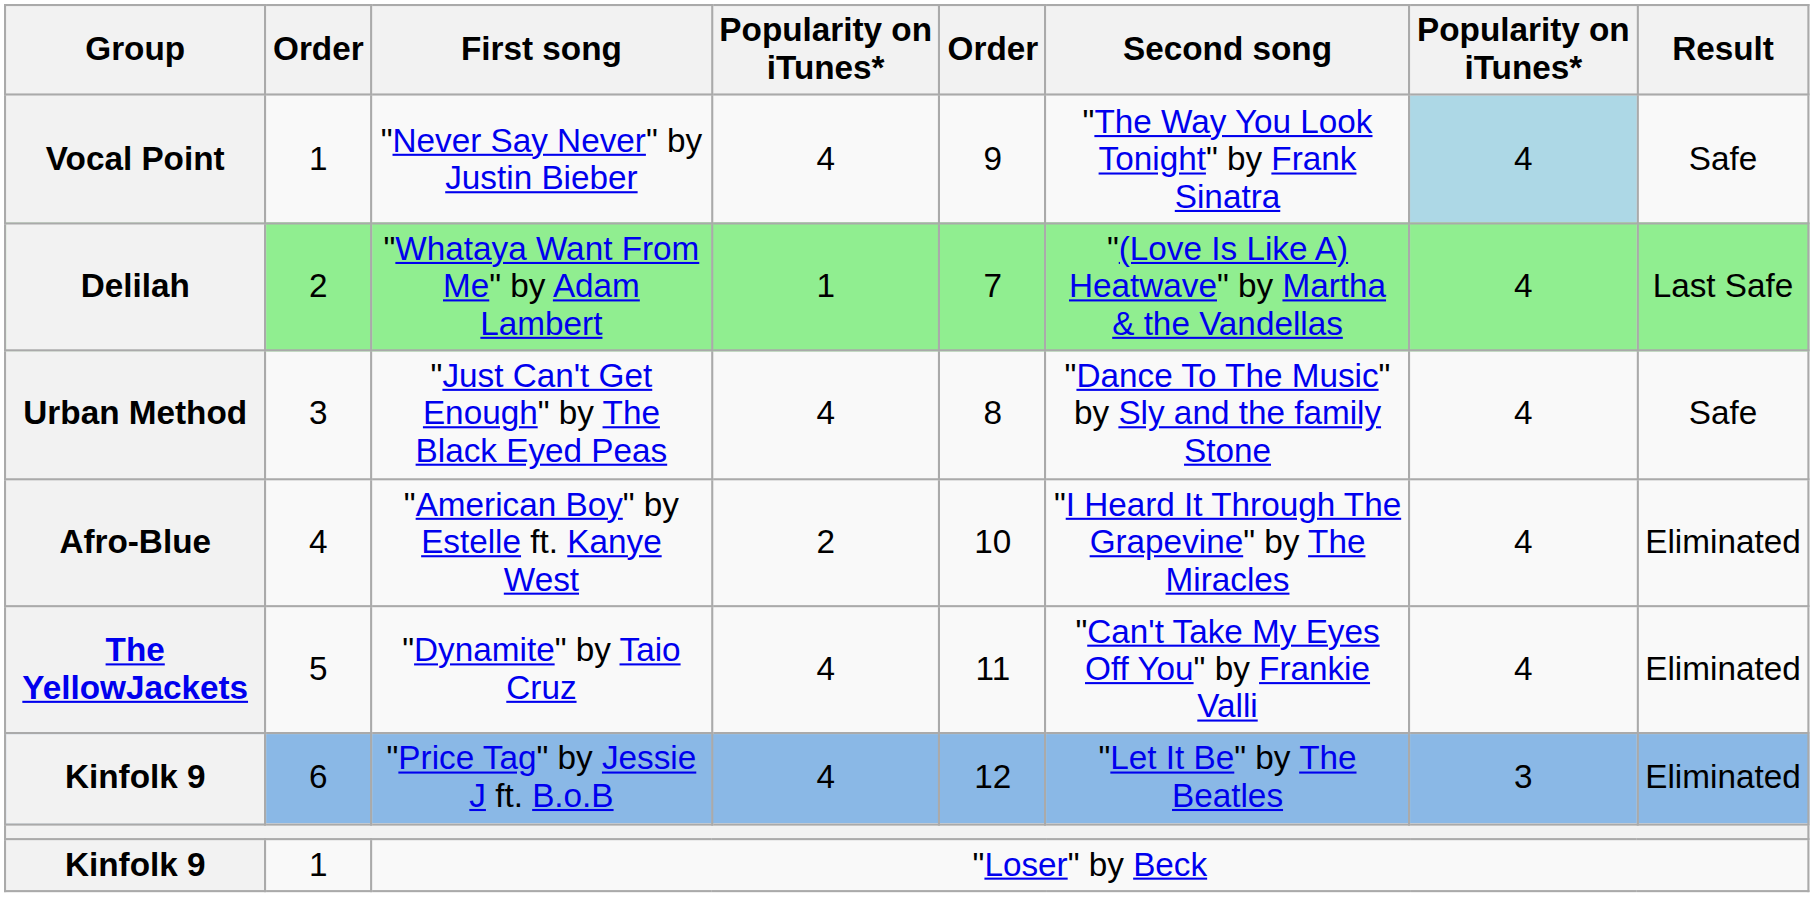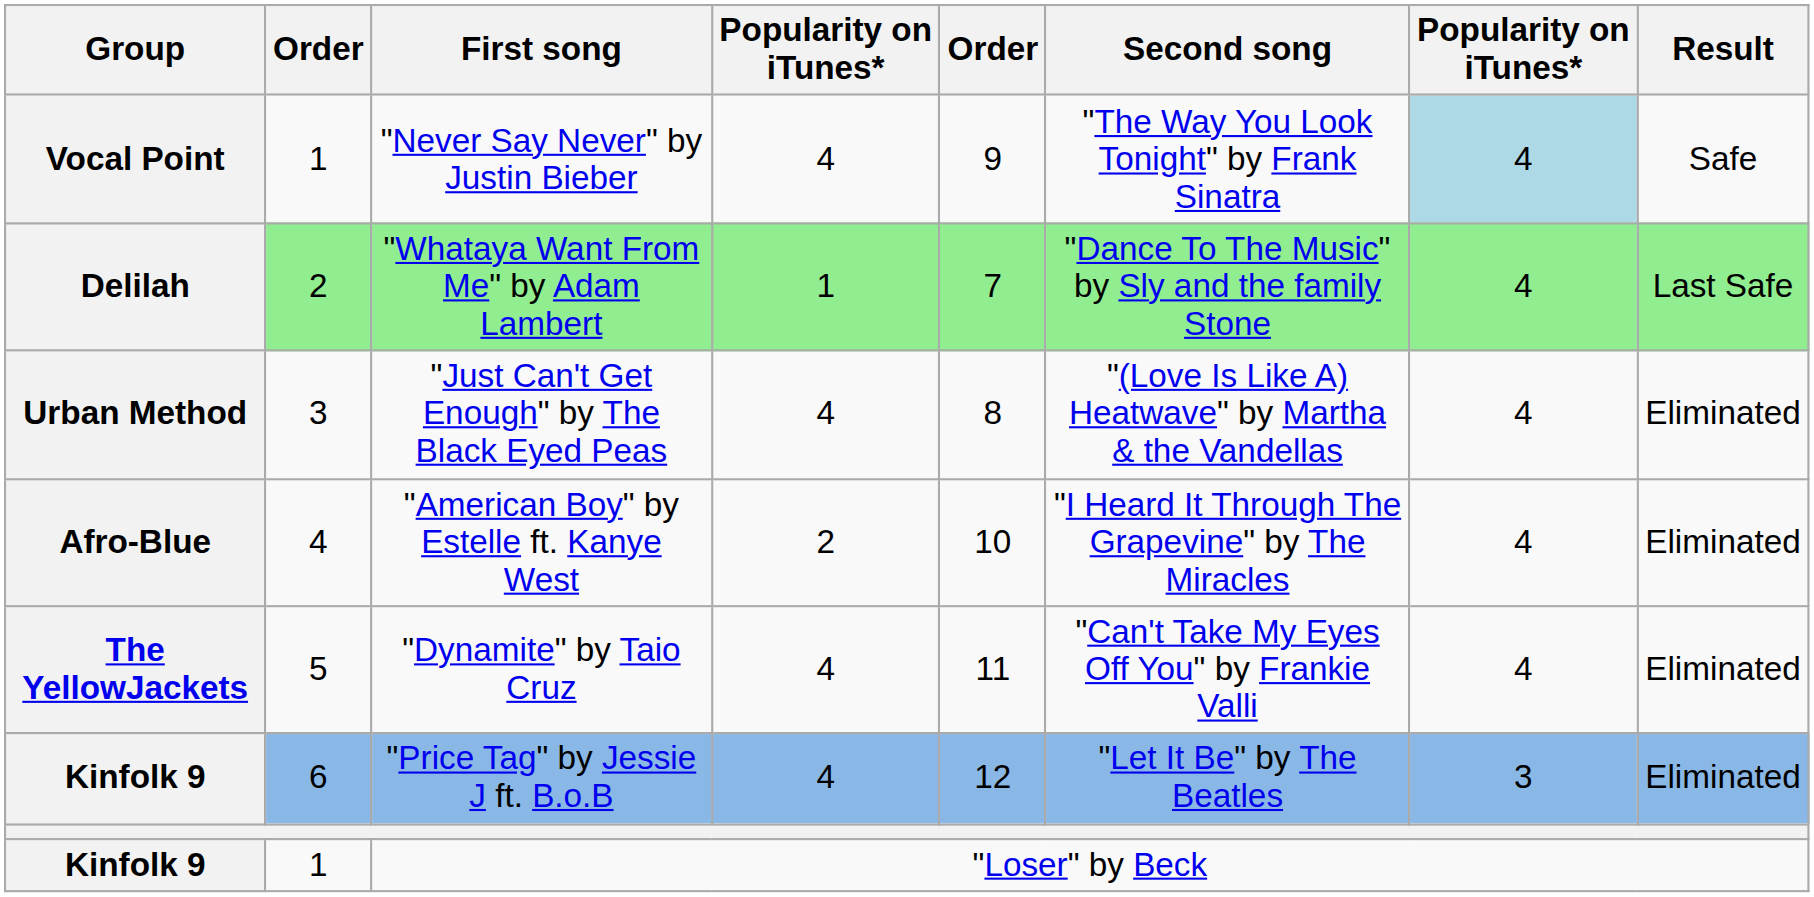"Whataya Want From Me" by Adam Lambert | Second song: "(Love Is Like A) Heatwave" by Martha & the Vandellas -> "Dance To The Music" by Sly and the family Stone
"Just Can't Get Enough" by The Black Eyed Peas | Second song: "Dance To The Music" by Sly and the family Stone -> "(Love Is Like A) Heatwave" by Martha & the Vandellas
"Just Can't Get Enough" by The Black Eyed Peas | Result: Safe -> Eliminated
